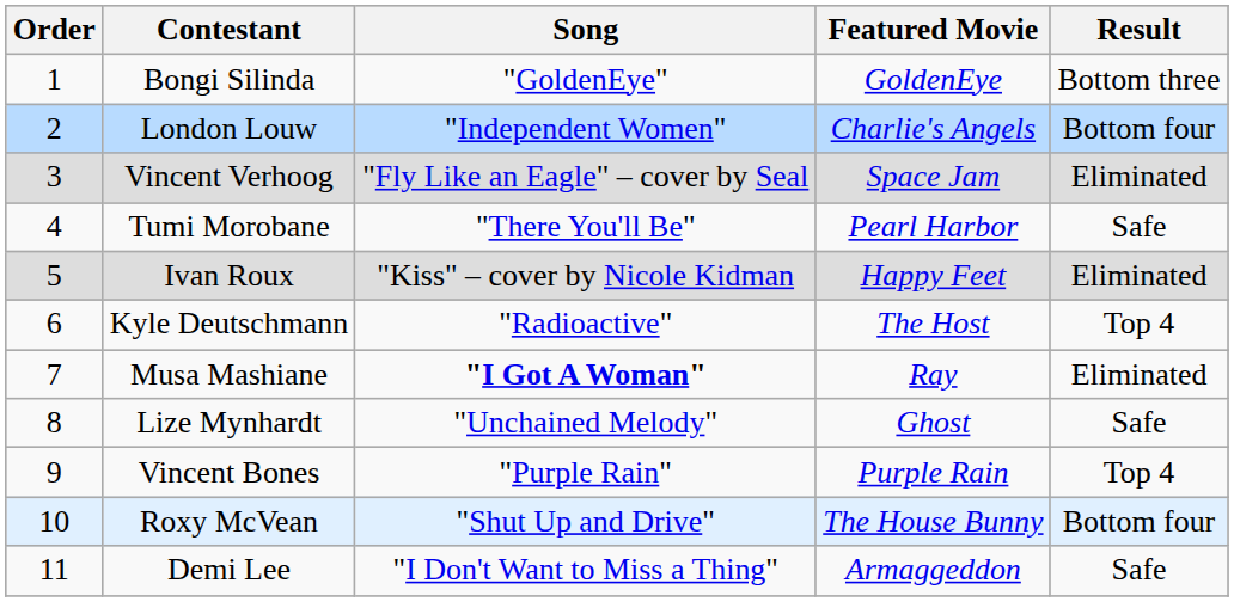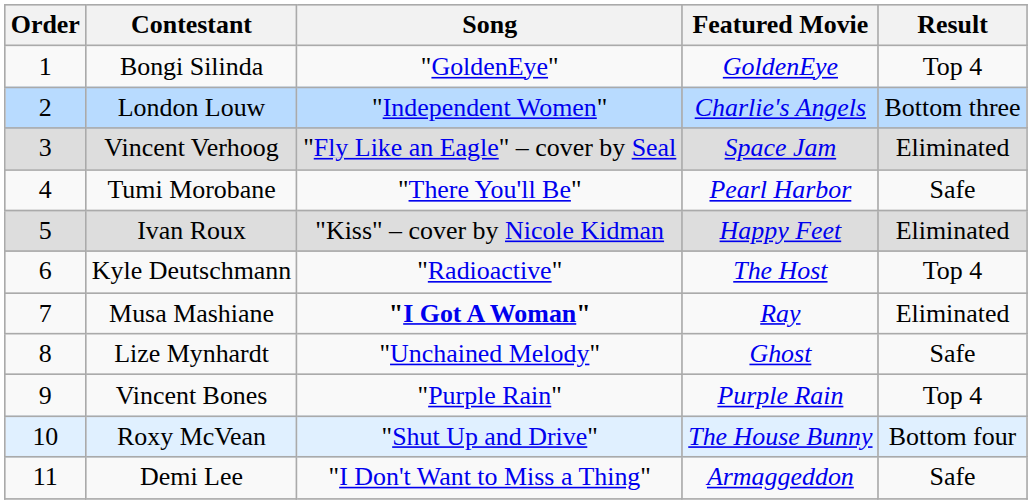Bongi Silinda | Result: Bottom three -> Top 4
London Louw | Result: Bottom four -> Bottom three
